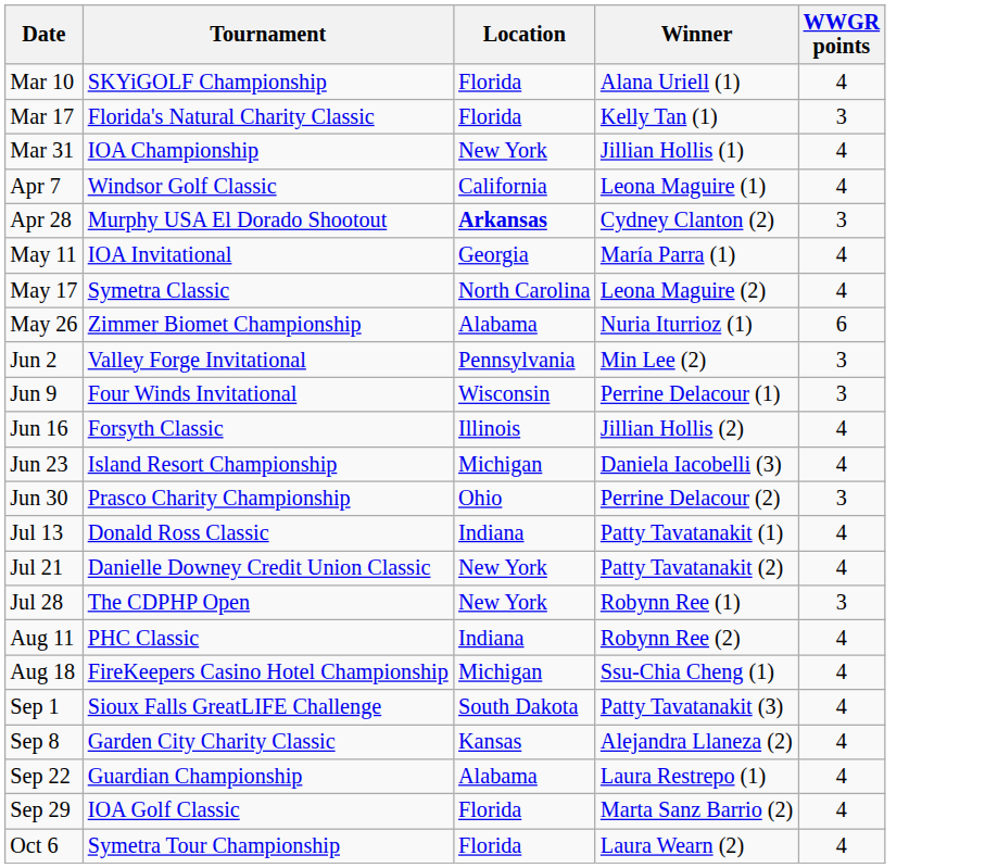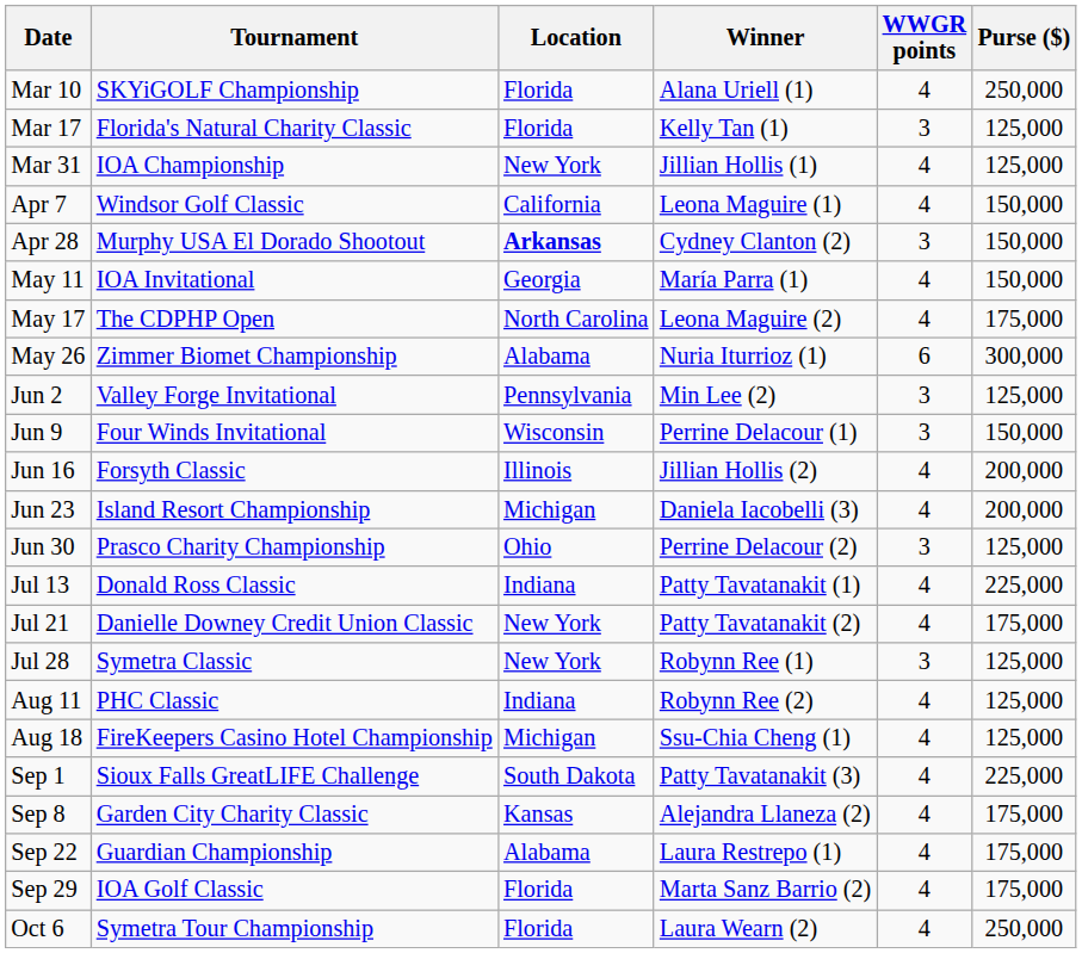+ column: Purse ($) | 250,000 | 125,000 | 125,000 | 150,000 | 150,000 | 150,000 | 175,000 | 300,000 | 125,000 | 150,000 | 200,000 | 200,000 | 125,000 | 225,000 | 175,000 | 125,000 | 125,000 | 125,000 | 225,000 | 175,000 | 175,000 | 175,000 | 250,000
May 17 | Tournament: Symetra Classic -> The CDPHP Open
Jul 28 | Tournament: The CDPHP Open -> Symetra Classic
